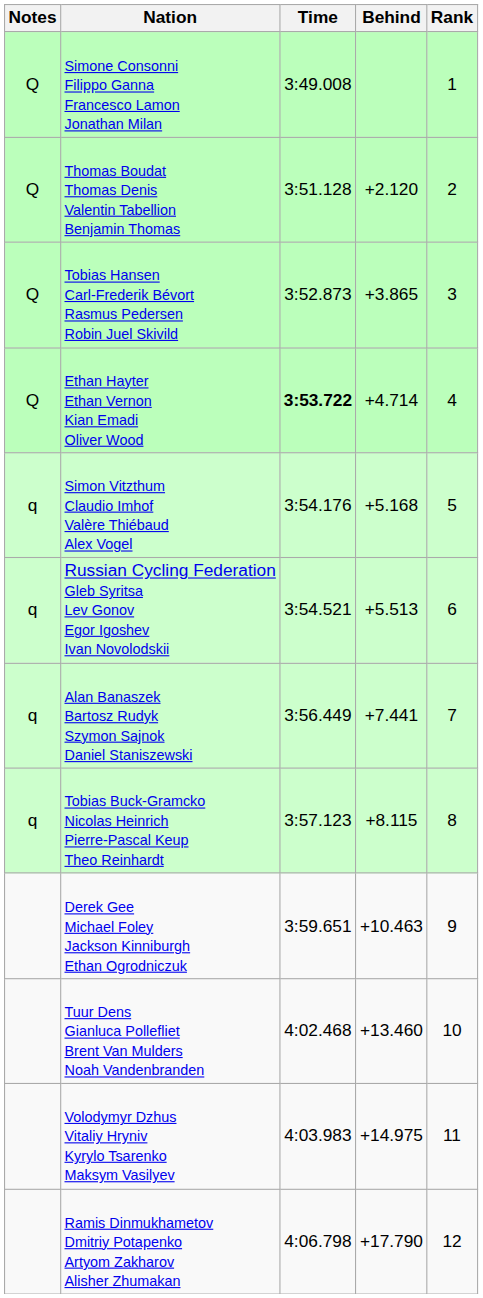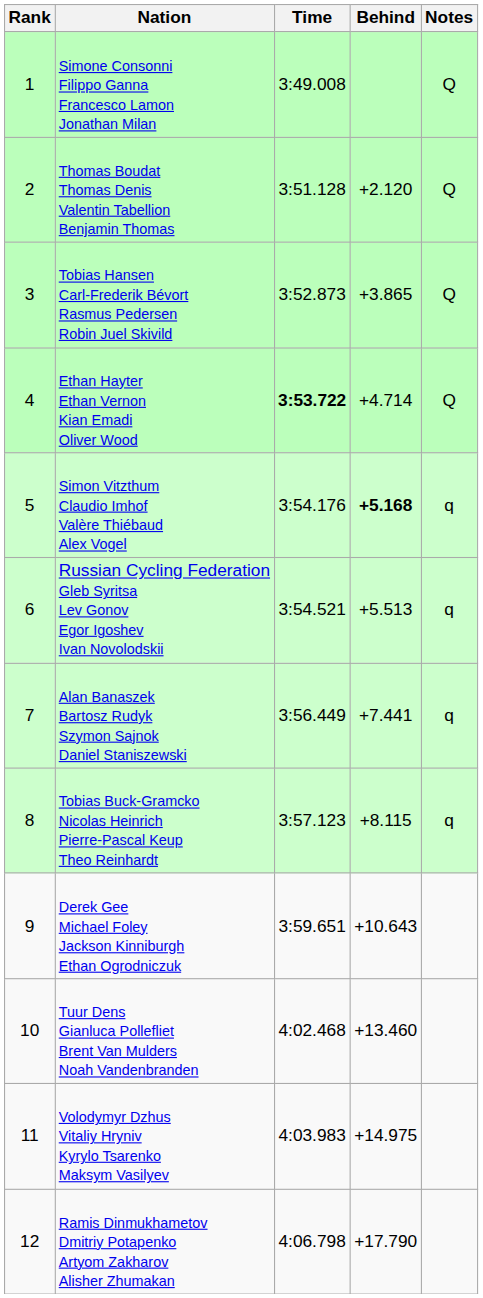columns swapped: Rank <-> Notes
Simon Vitzthum Claudio Imhof Valère Thiébaud Alex Vogel | Behind: normal -> bold
Derek Gee Michael Foley Jackson Kinniburgh Ethan Ogrodniczuk | Behind: +10.463 -> +10.643
